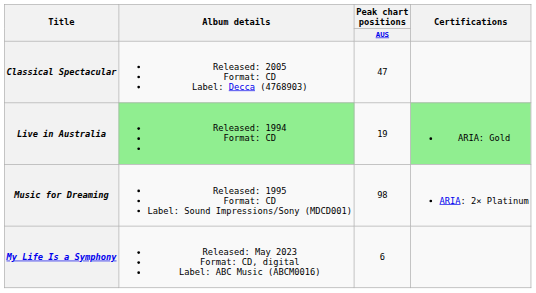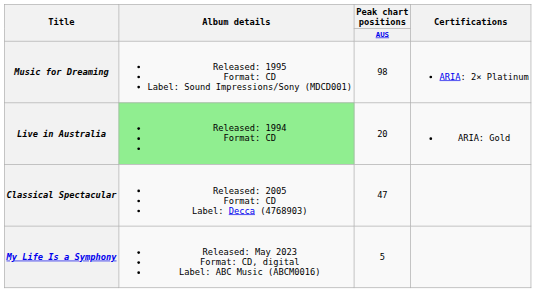rows swapped: Music for Dreaming <-> Classical Spectacular
Live in Australia | Peak chart positions / AUS: 19 -> 20
Live in Australia | Certifications: lightgreen background -> no background
My Life Is a Symphony | Peak chart positions / AUS: 6 -> 5
